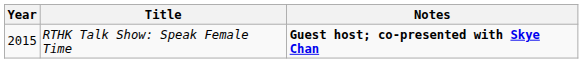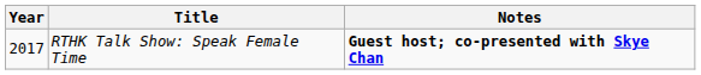RTHK Talk Show: Speak Female Time | Year: 2015 -> 2017
